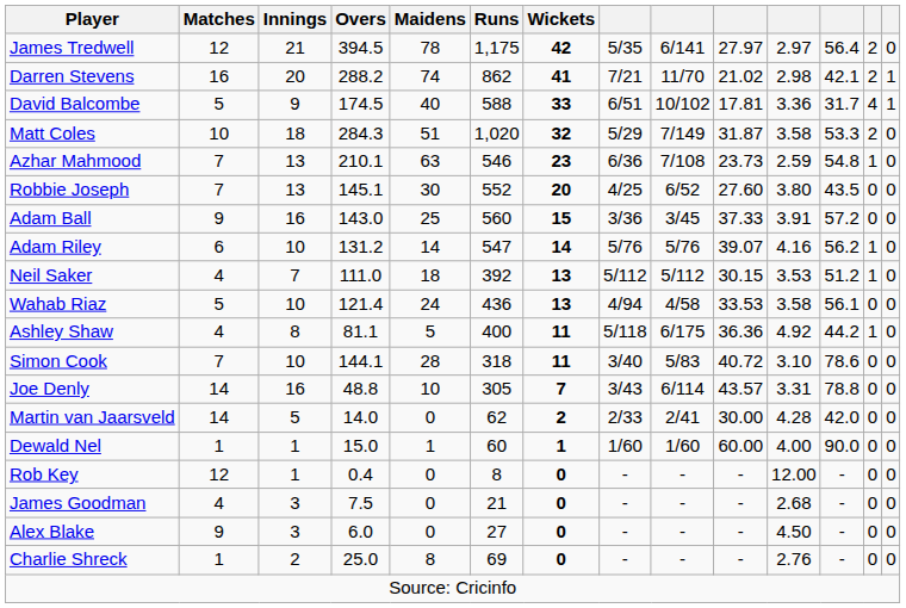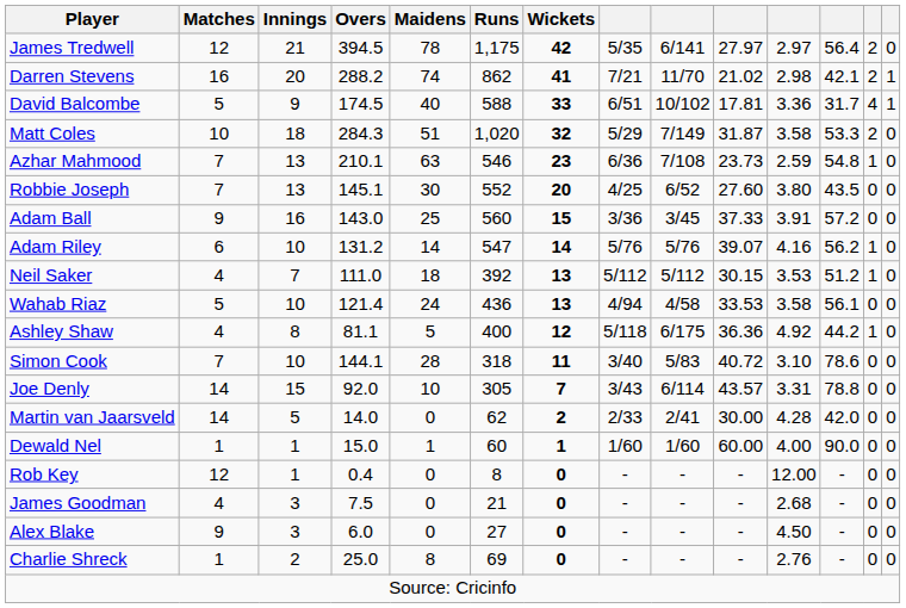Ashley Shaw | Wickets: 11 -> 12
Joe Denly | Innings: 16 -> 15
Joe Denly | Overs: 48.8 -> 92.0
